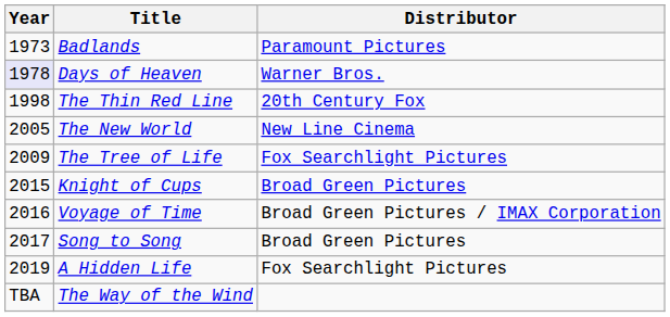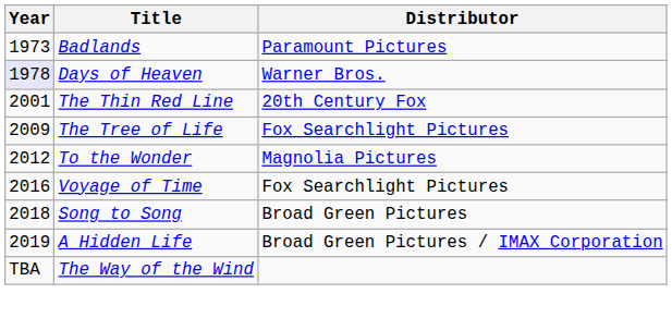The Thin Red Line | Year: 1998 -> 2001
- row: 2005 | The New World | New Line Cinema
+ row: 2012 | To the Wonder | Magnolia Pictures
- row: 2015 | Knight of Cups | Broad Green Pictures
Voyage of Time | Distributor: Broad Green Pictures / IMAX Corporation -> Fox Searchlight Pictures
Song to Song | Year: 2017 -> 2018
A Hidden Life | Distributor: Fox Searchlight Pictures -> Broad Green Pictures / IMAX Corporation
